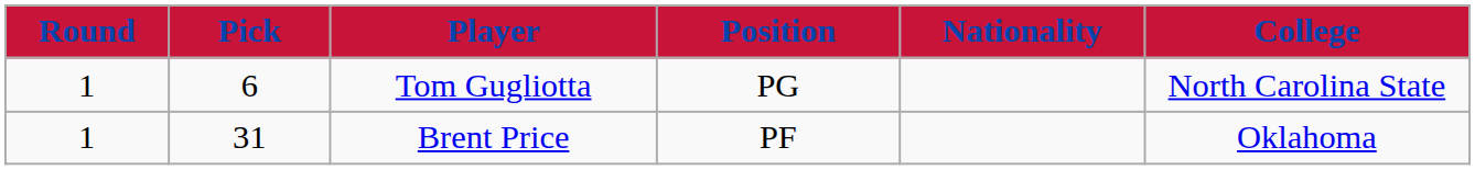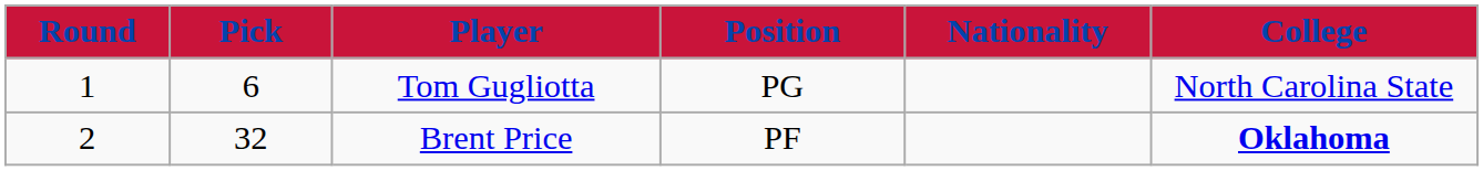Brent Price | Round: 1 -> 2
Brent Price | Pick: 31 -> 32
Brent Price | College: normal -> bold
